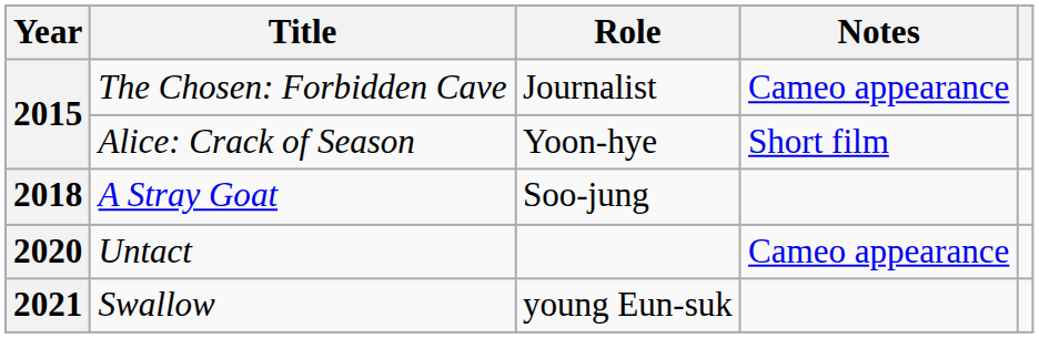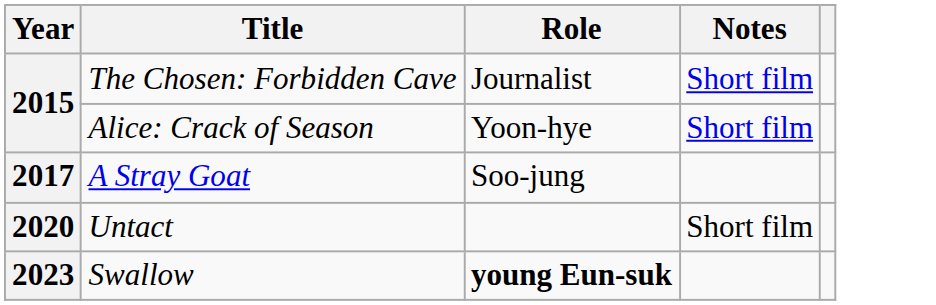The Chosen: Forbidden Cave | Notes: Cameo appearance -> Short film
A Stray Goat | Year: 2018 -> 2017
Untact | Notes: Cameo appearance -> Short film
Swallow | Year: 2021 -> 2023
Swallow | Role: normal -> bold
